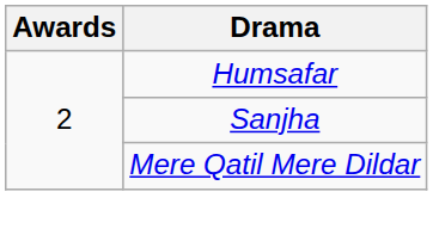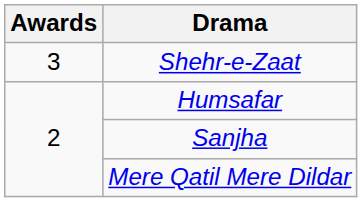+ row: 3 | Shehr-e-Zaat
